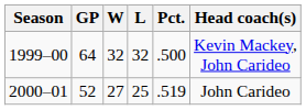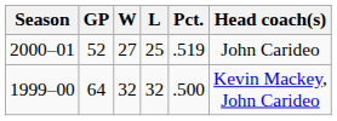rows swapped: 1999–00 <-> 2000–01
